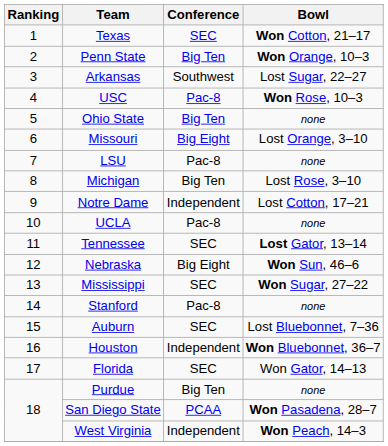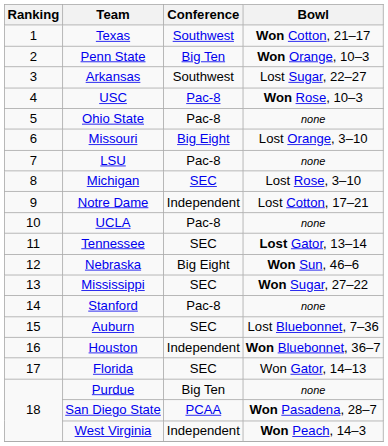Texas | Conference: SEC -> Southwest
Ohio State | Conference: Big Ten -> Pac-8
Michigan | Conference: Big Ten -> SEC
